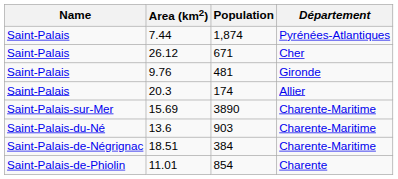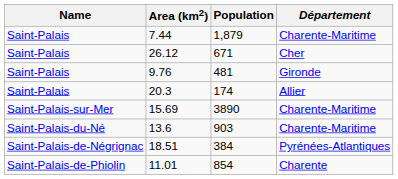7.44 | Population: 1,874 -> 1,879
7.44 | Département: Pyrénées-Atlantiques -> Charente-Maritime
18.51 | Département: Charente-Maritime -> Pyrénées-Atlantiques
